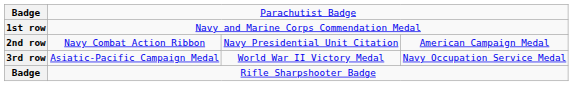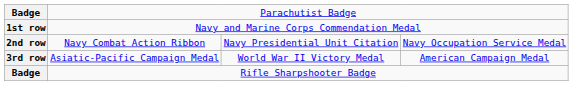2nd row | column 4: American Campaign Medal -> Navy Occupation Service Medal
3rd row | column 4: Navy Occupation Service Medal -> American Campaign Medal
